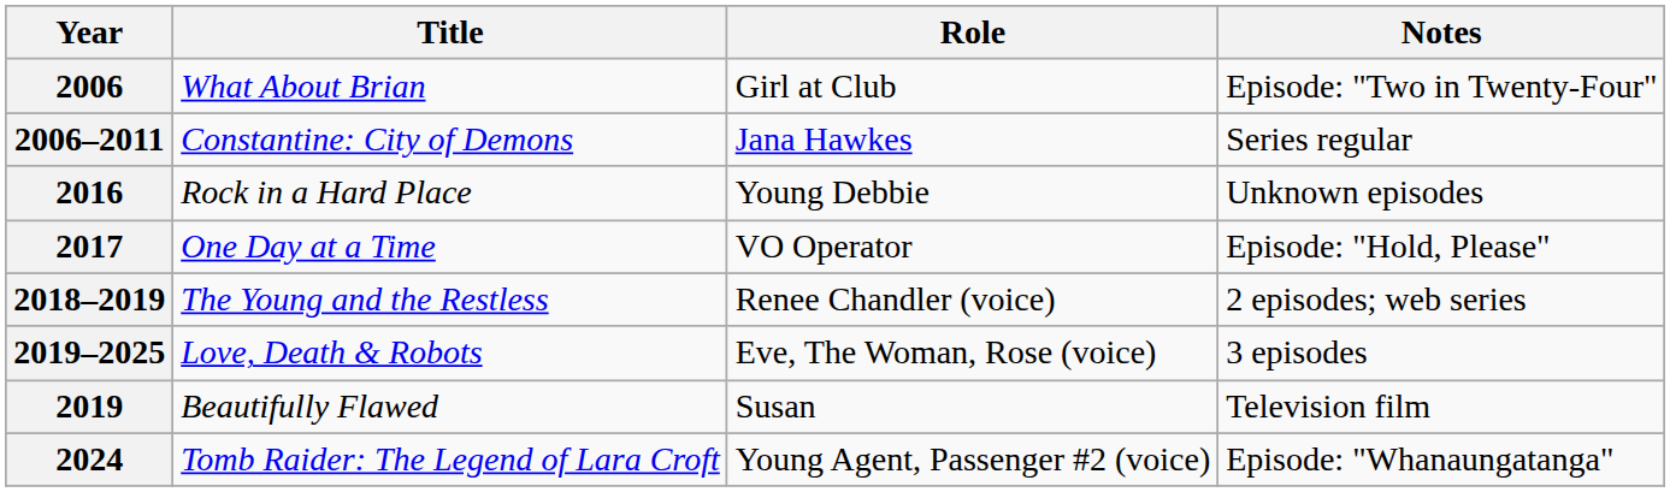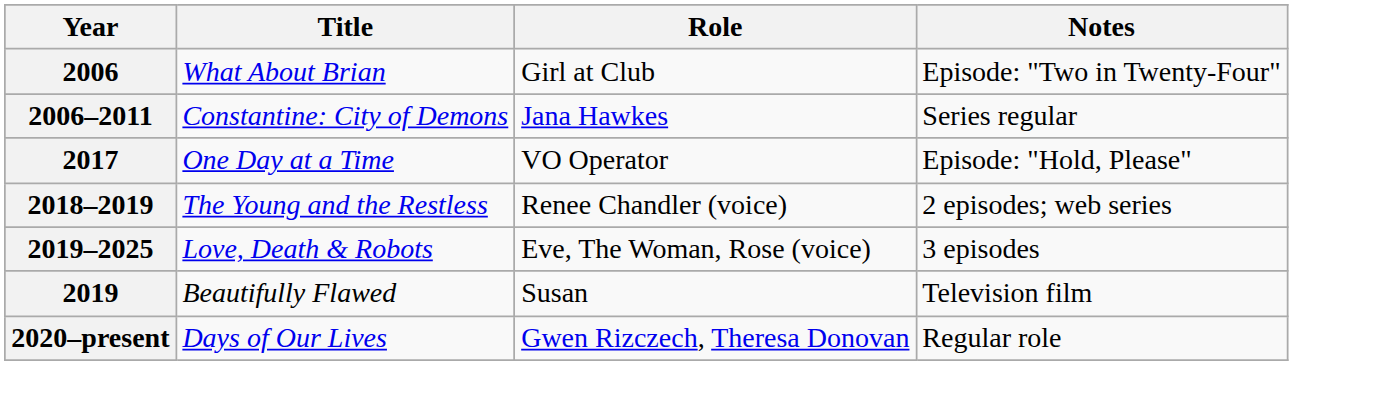- row: 2016 | Rock in a Hard Place | Young Debbie | Unknown episodes
+ row: 2020–present | Days of Our Lives | Gwen Rizczech, Theresa Donovan | Regular role
- row: 2024 | Tomb Raider: The Legend of Lara Croft | Young Agent, Passenger #2 (voice) | Episode: "Whanaungatanga"
